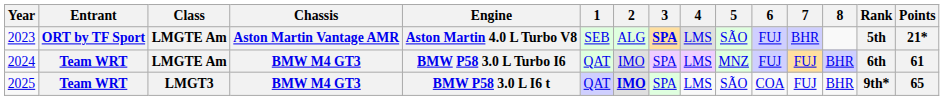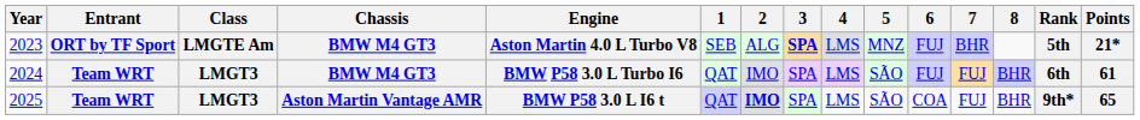2023 | Chassis: Aston Martin Vantage AMR -> BMW M4 GT3
2023 | 5: SÃO -> MNZ
2024 | Class: LMGTE Am -> LMGT3
2024 | 5: MNZ -> SÃO
2025 | Chassis: BMW M4 GT3 -> Aston Martin Vantage AMR
